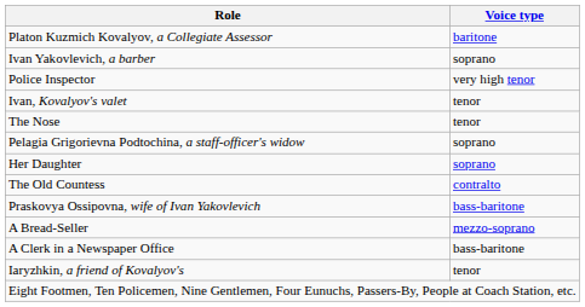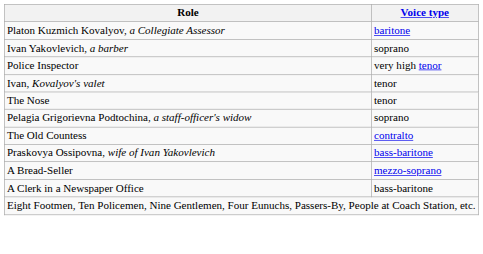- row: Her Daughter | soprano
- row: Iaryzhkin, a friend of Kovalyov's | tenor
